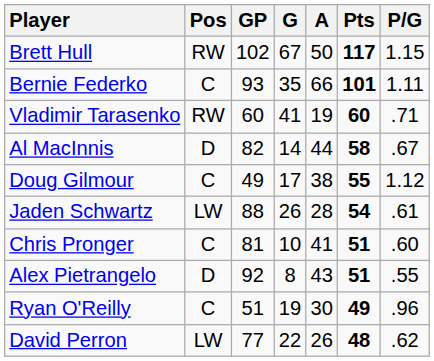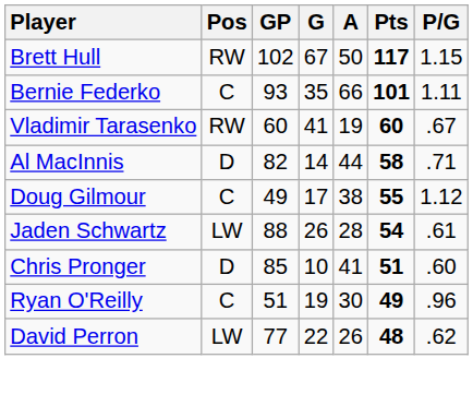Vladimir Tarasenko | P/G: .71 -> .67
Al MacInnis | P/G: .67 -> .71
Chris Pronger | Pos: C -> D
Chris Pronger | GP: 81 -> 85
- row: Alex Pietrangelo | D | 92 | 8 | 43 | 51 | .55
